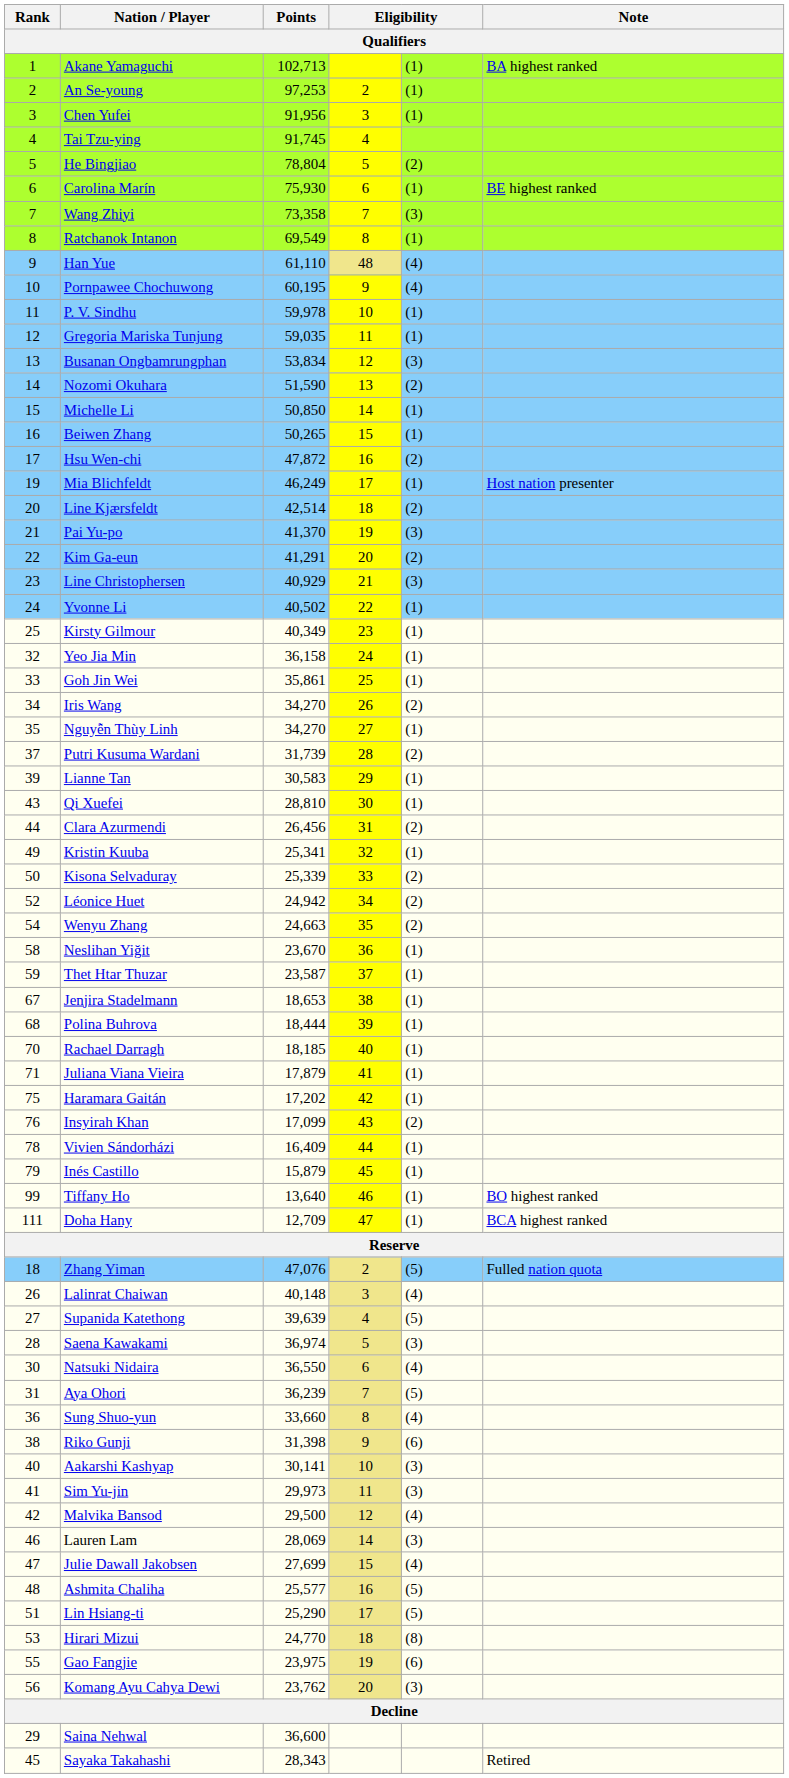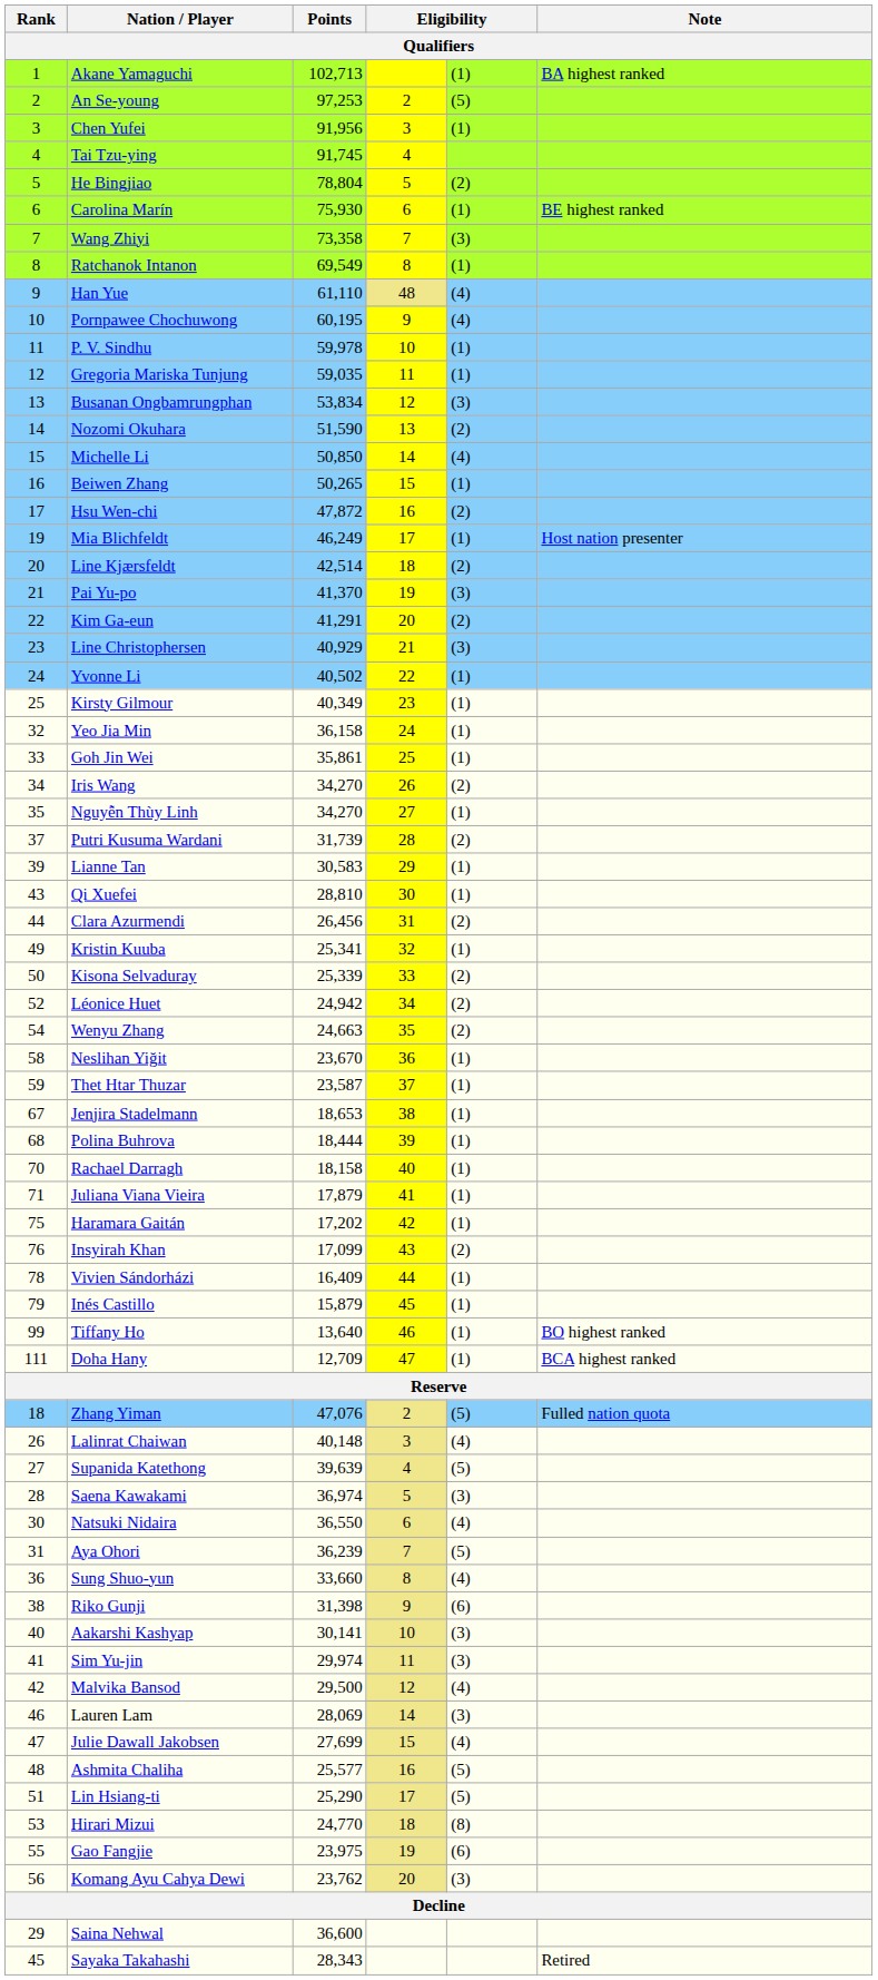An Se-young | column 5: (1) -> (5)
Michelle Li | column 5: (1) -> (4)
Rachael Darragh | Points: 18,185 -> 18,158
Sim Yu-jin | Points: 29,973 -> 29,974
